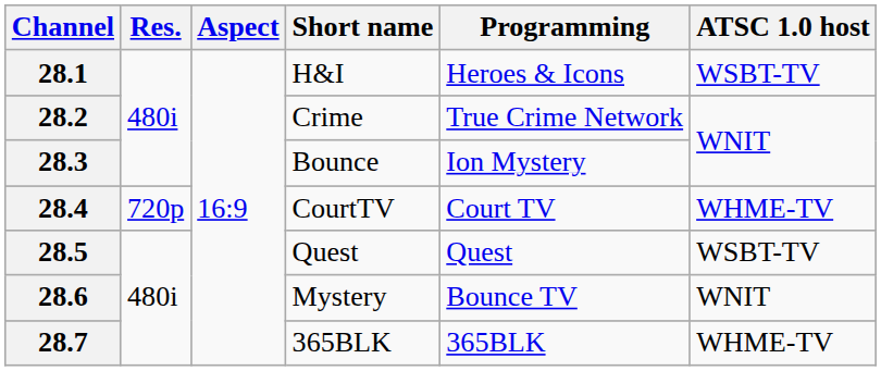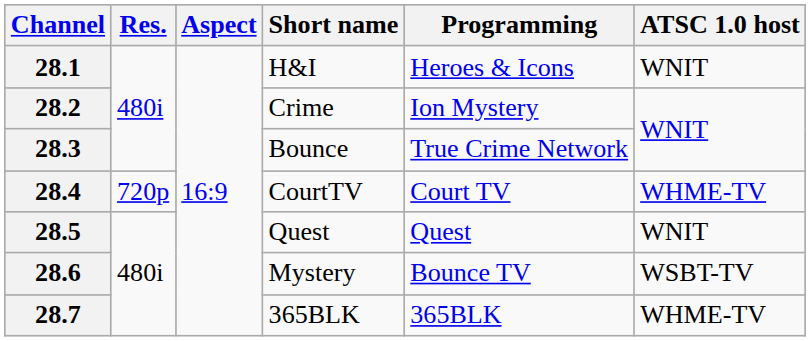28.1 | ATSC 1.0 host: WSBT-TV -> WNIT
28.2 | Programming: True Crime Network -> Ion Mystery
28.3 | Programming: Ion Mystery -> True Crime Network
28.5 | ATSC 1.0 host: WSBT-TV -> WNIT
28.6 | ATSC 1.0 host: WNIT -> WSBT-TV
